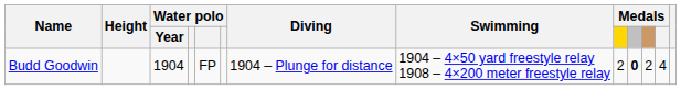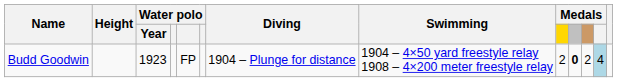Budd Goodwin | Water polo / Year: 1904 -> 1923
Budd Goodwin | column 12: no background -> lightblue background
